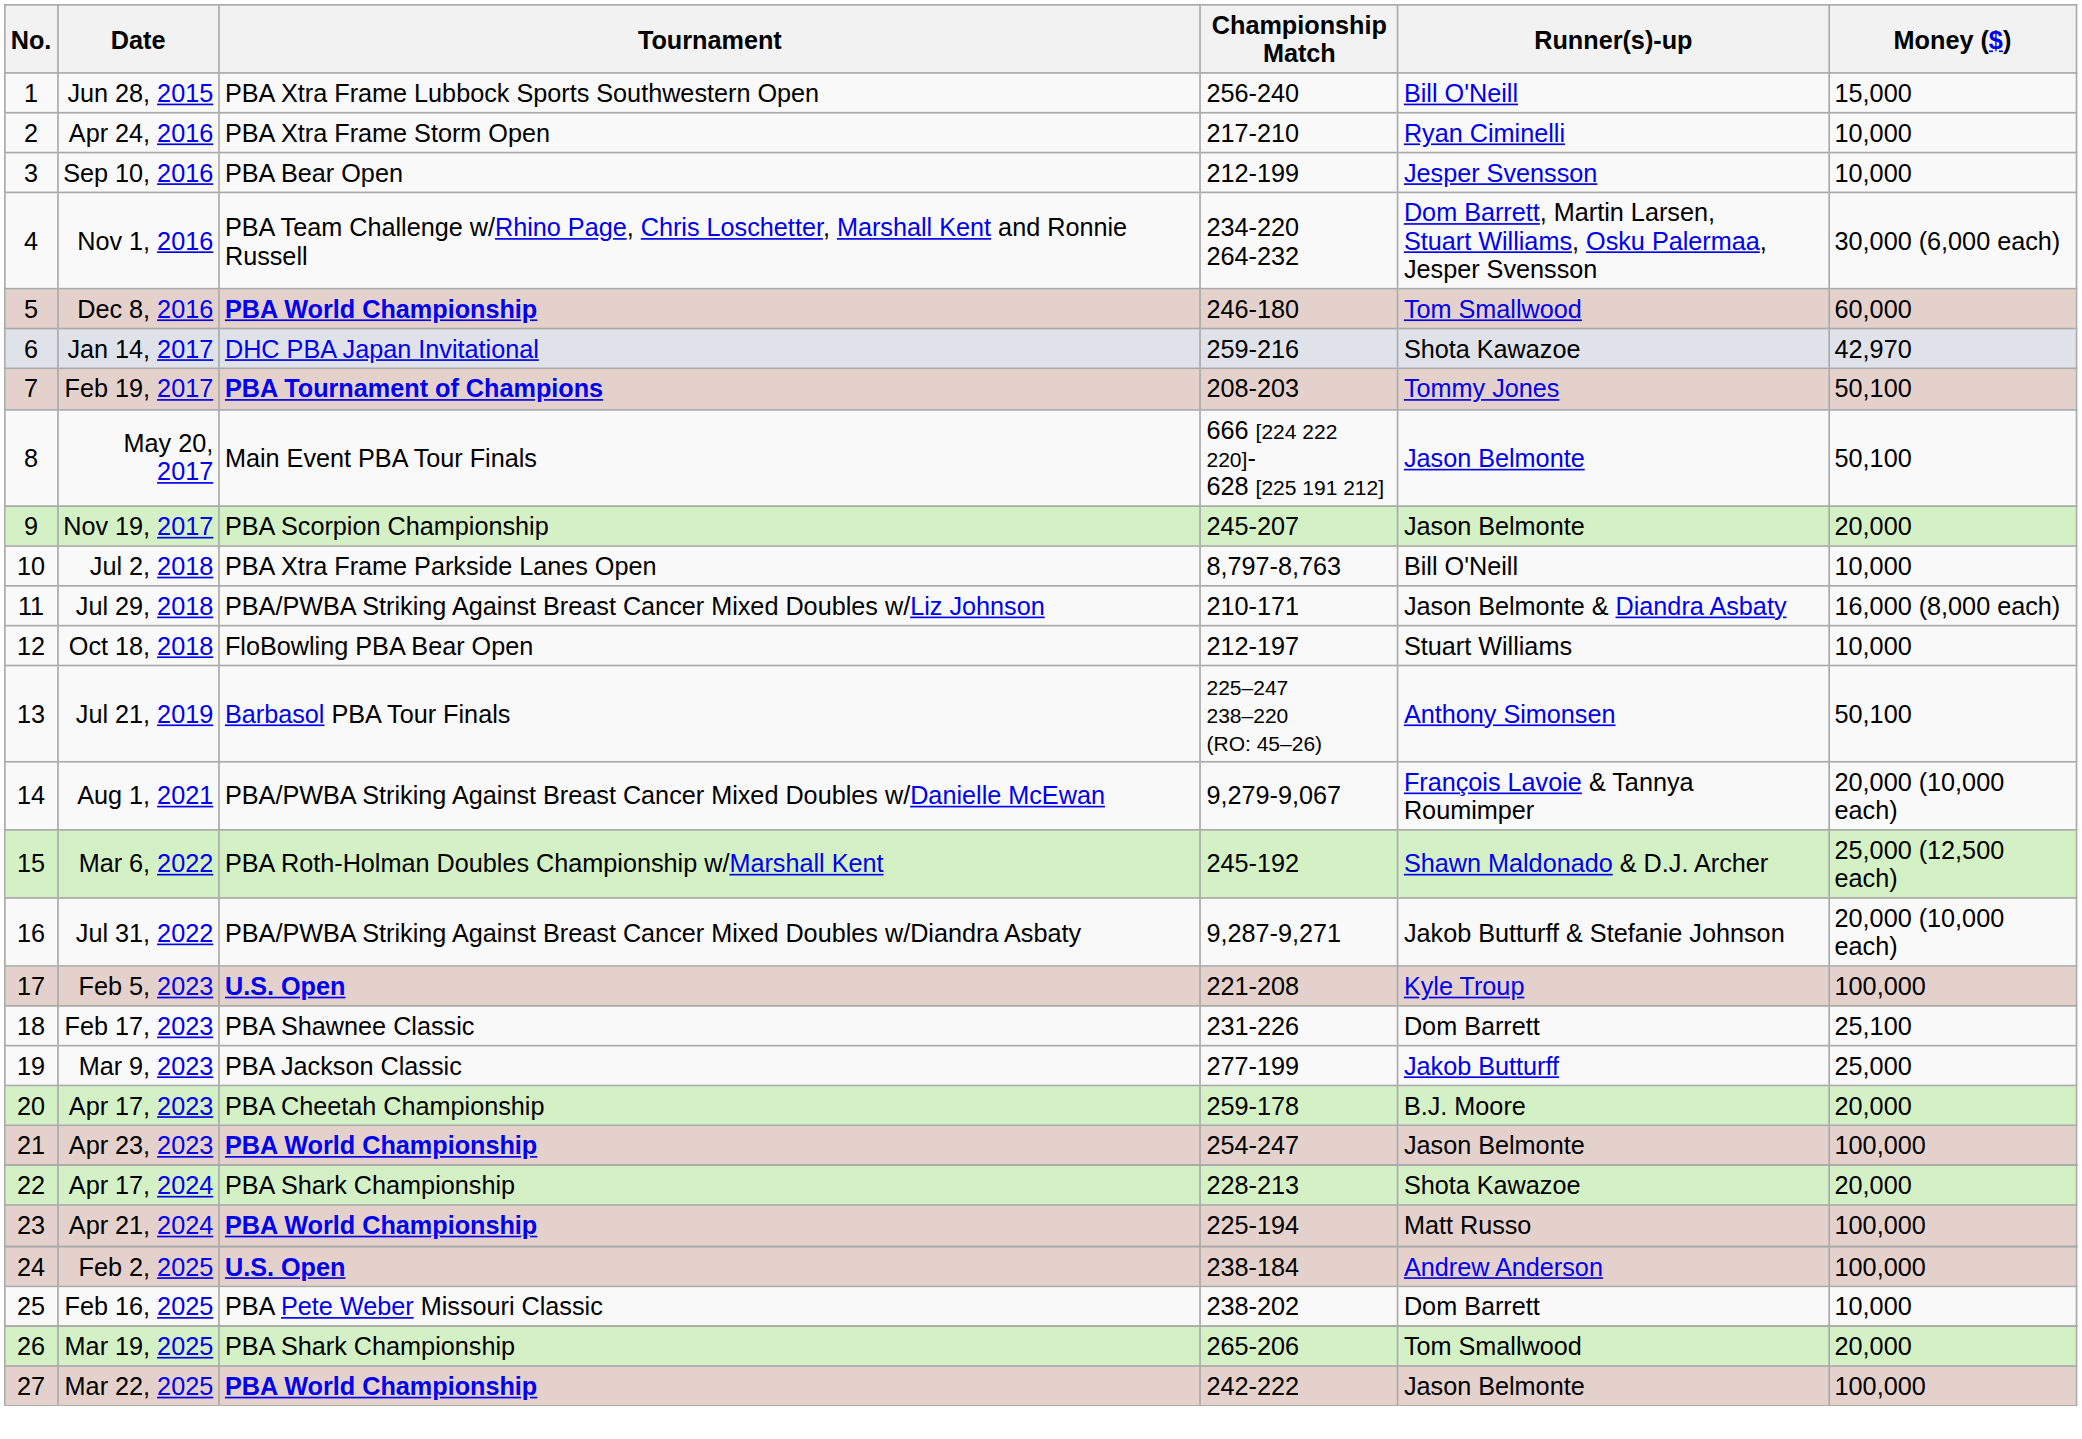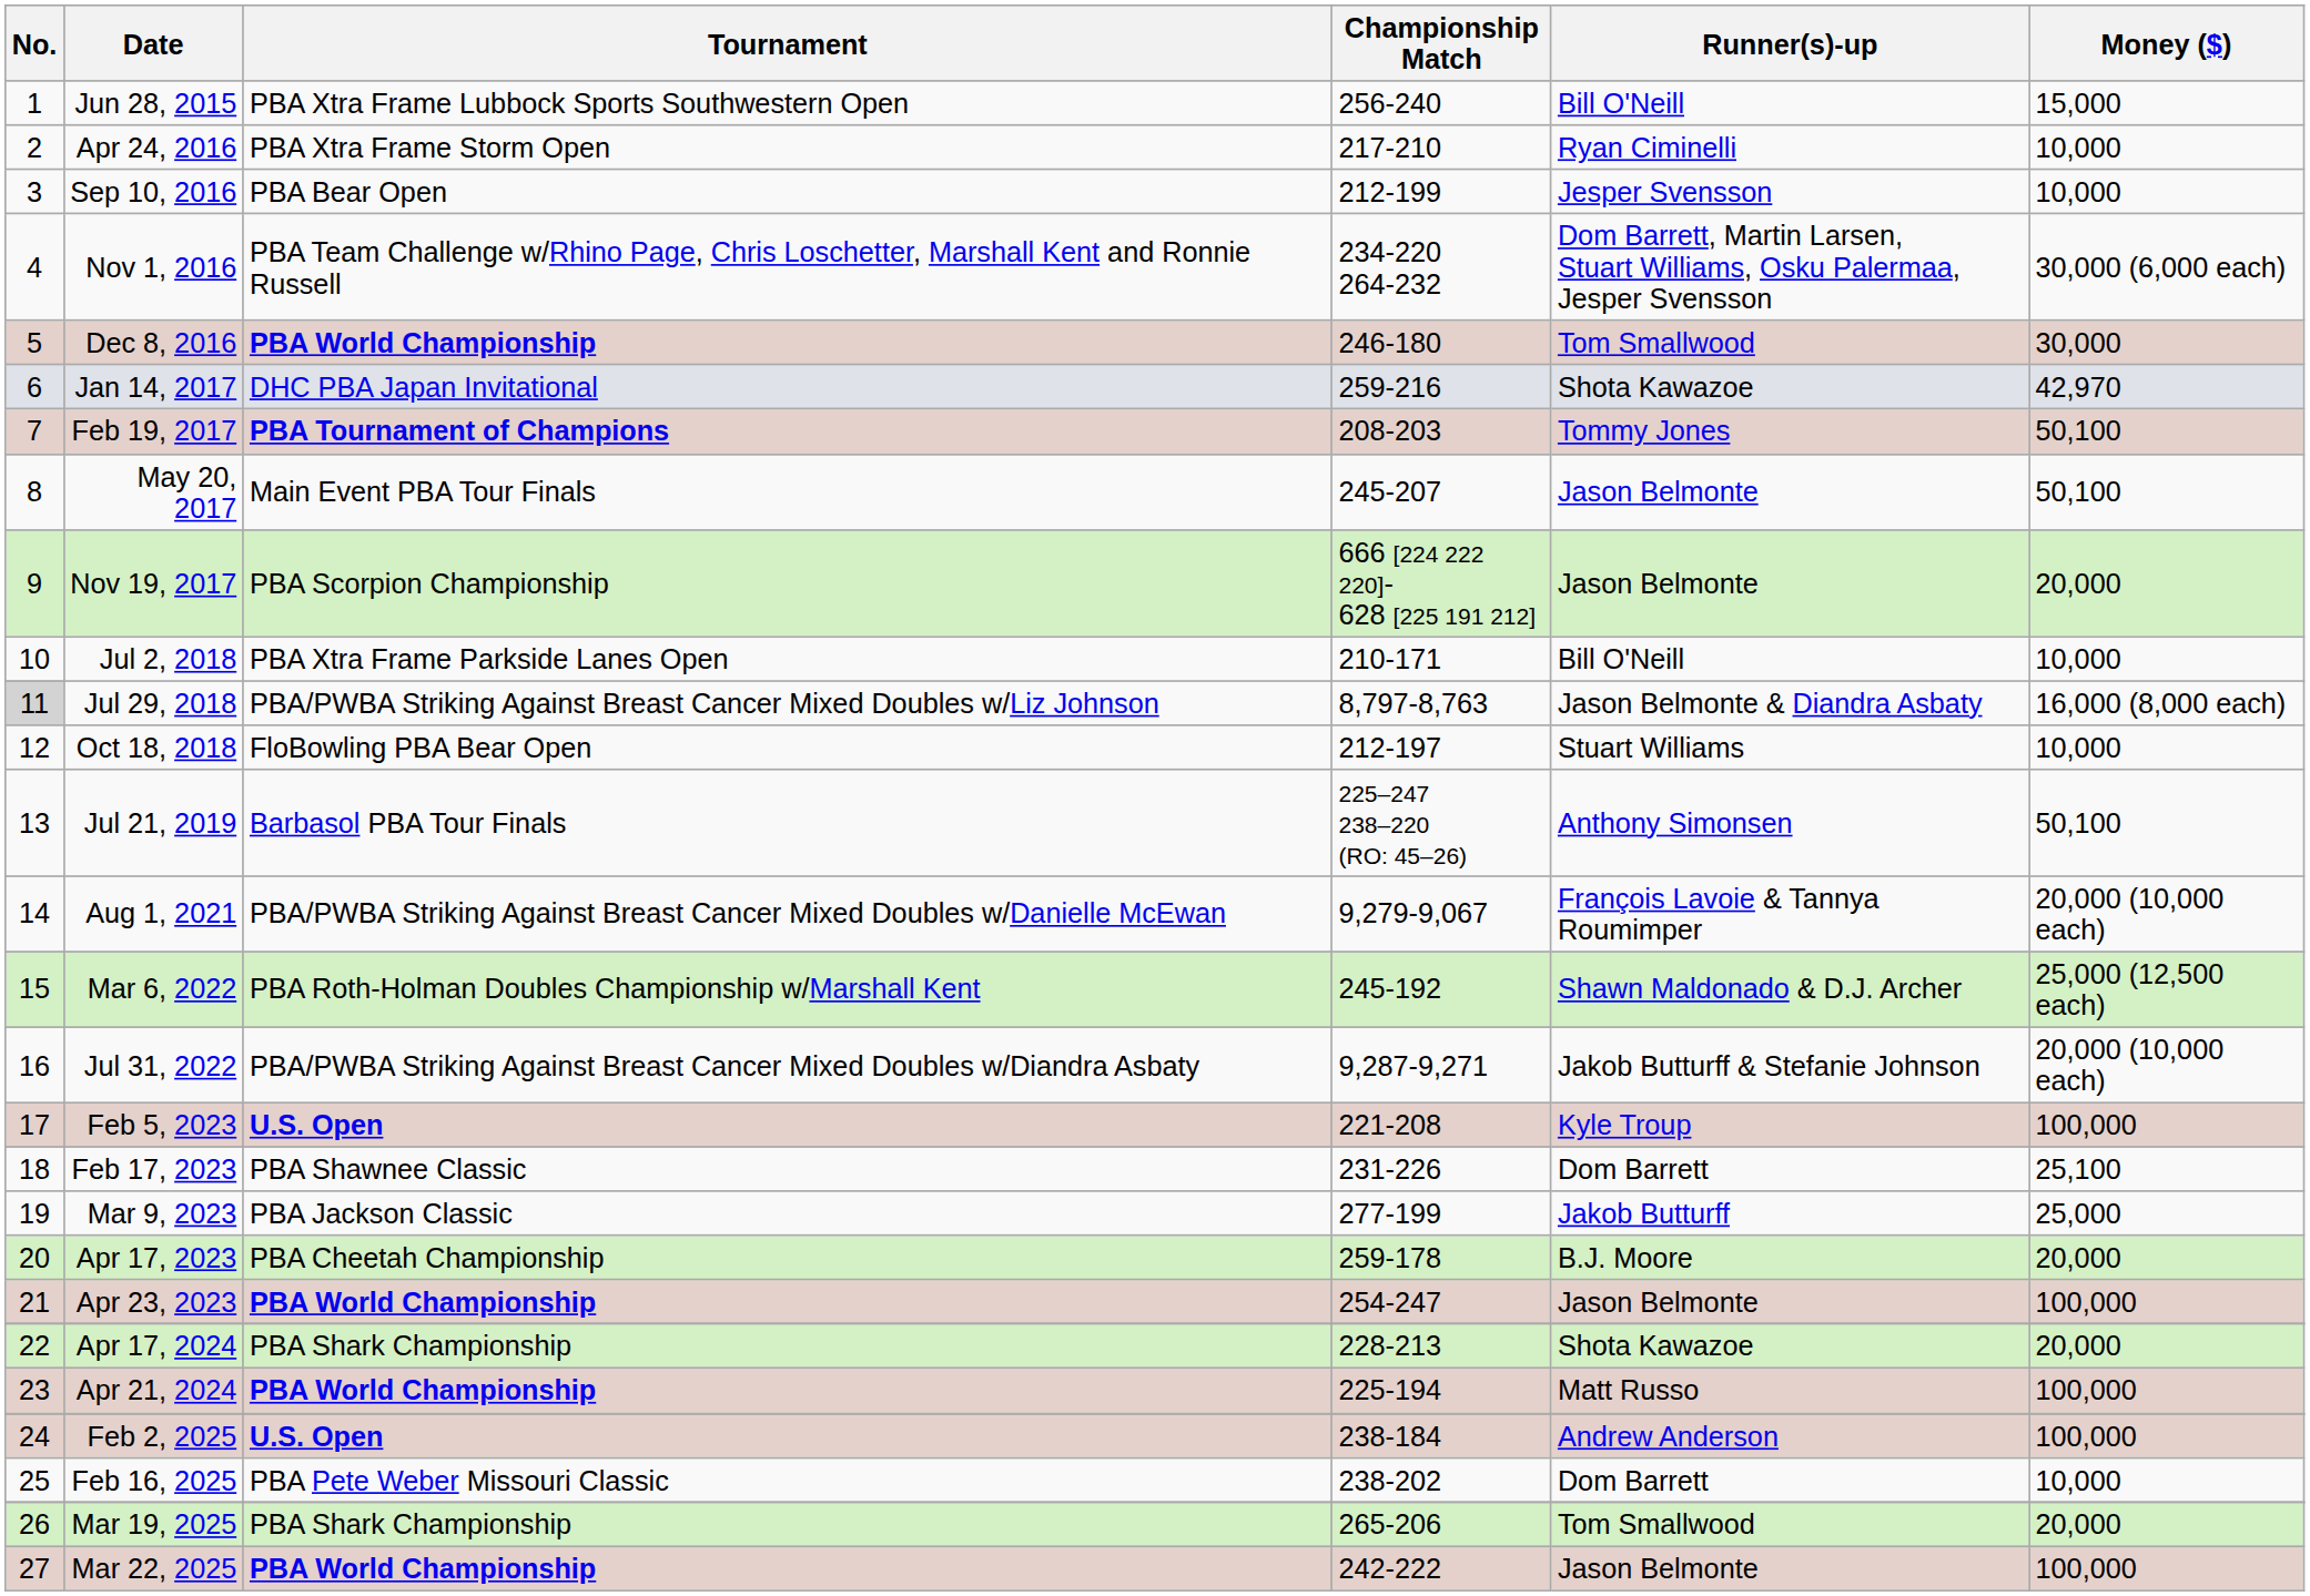Dec 8, 2016 | Money ($): 60,000 -> 30,000
May 20, 2017 | Championship Match: 666 [224 222 220]- 628 [225 191 212] -> 245-207
Nov 19, 2017 | Championship Match: 245-207 -> 666 [224 222 220]- 628 [225 191 212]
Jul 2, 2018 | Championship Match: 8,797-8,763 -> 210-171
Jul 29, 2018 | No.: no background -> lightgrey background
Jul 29, 2018 | Championship Match: 210-171 -> 8,797-8,763
